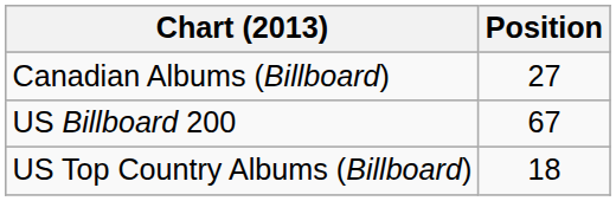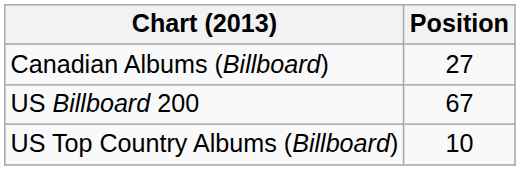US Top Country Albums (Billboard) | Position: 18 -> 10
